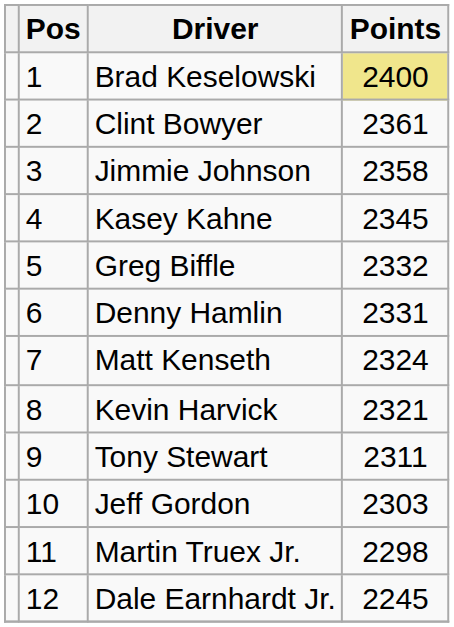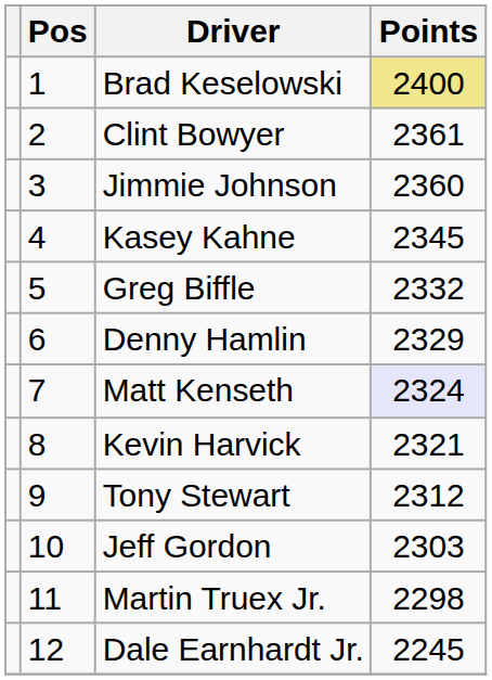Jimmie Johnson | Points: 2358 -> 2360
Denny Hamlin | Points: 2331 -> 2329
Matt Kenseth | Points: no background -> lavender background
Tony Stewart | Points: 2311 -> 2312
